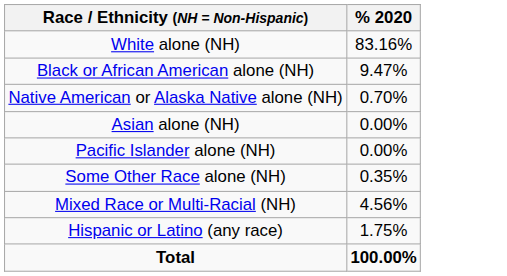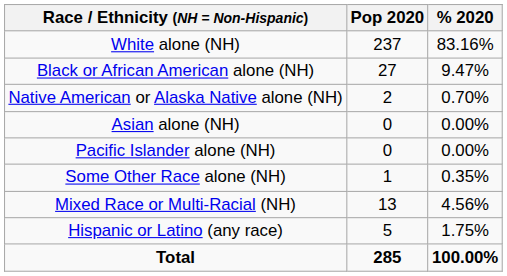+ column: Pop 2020 | 237 | 27 | 2 | 0 | 0 | 1 | 13 | 5 | 285
